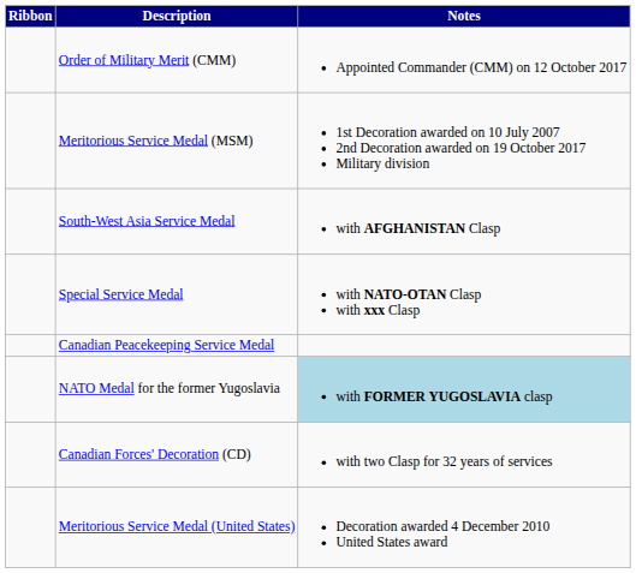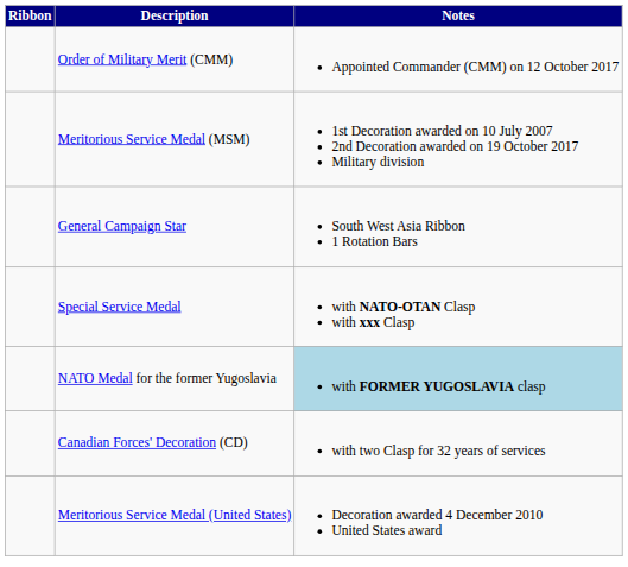- row: South-West Asia Service Medal | with AFGHANISTAN Clasp
+ row: General Campaign Star | South West Asia Ribbon 1 Rotation Bars
- row: Canadian Peacekeeping Service Medal
